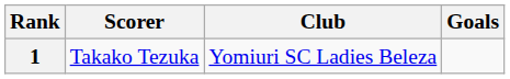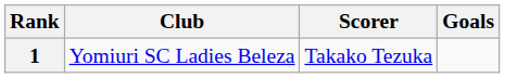columns swapped: Scorer <-> Club
